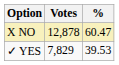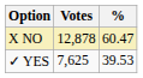✓ YES | Votes: 7,829 -> 7,625
